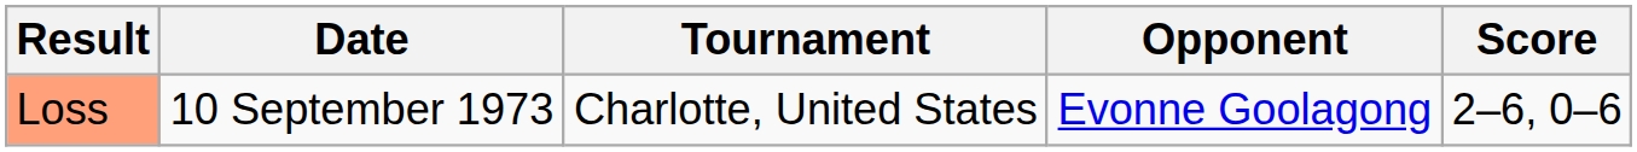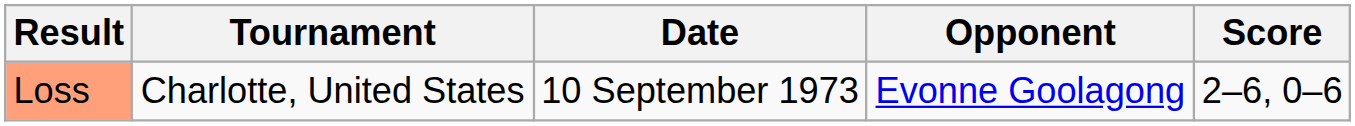columns swapped: Date <-> Tournament
